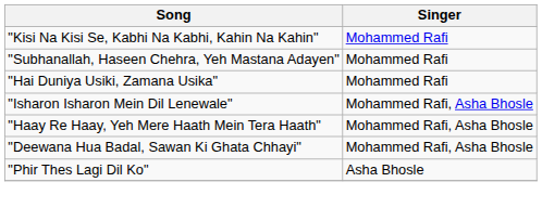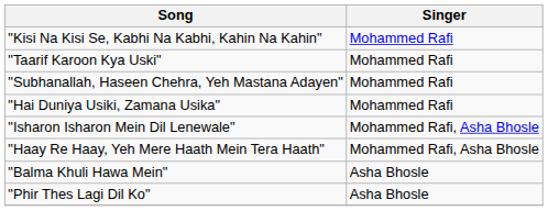+ row: "Taarif Karoon Kya Uski" | Mohammed Rafi
- row: "Deewana Hua Badal, Sawan Ki Ghata Chhayi" | Mohammed Rafi, Asha Bhosle
+ row: "Balma Khuli Hawa Mein" | Asha Bhosle
